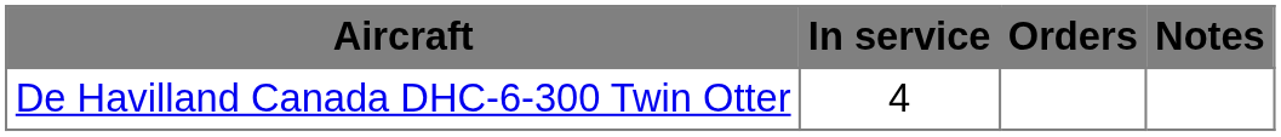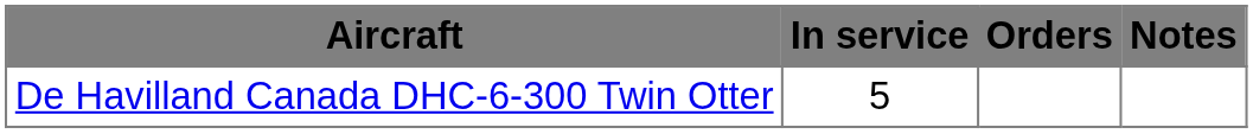De Havilland Canada DHC-6-300 Twin Otter | In service: 4 -> 5
